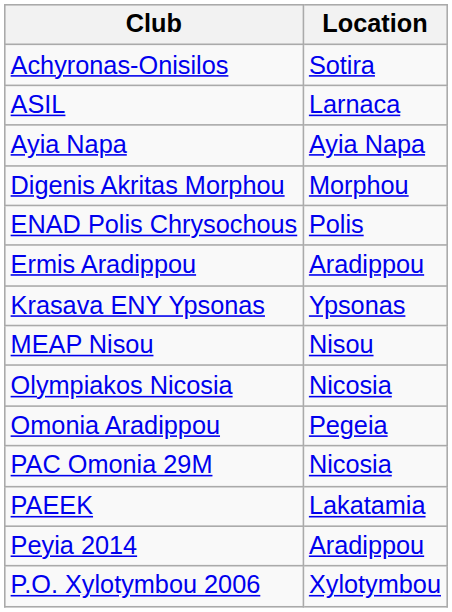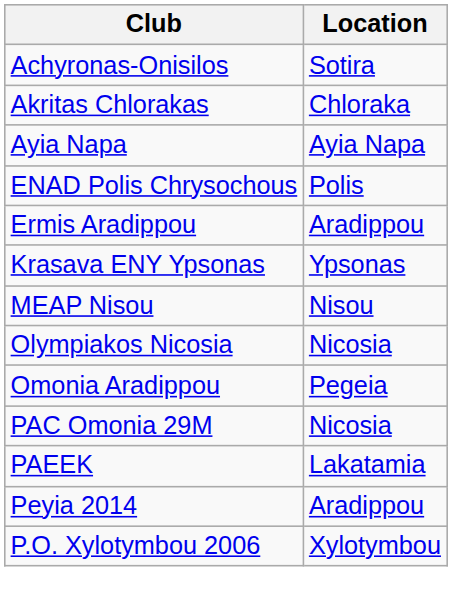+ row: Akritas Chlorakas | Chloraka
- row: ASIL | Larnaca
- row: Digenis Akritas Morphou | Morphou
